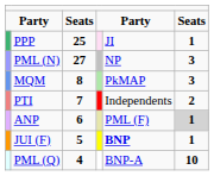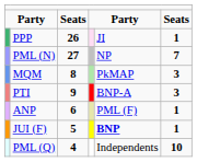PPP | column 3: 25 -> 26
PML (N) | column 6: 3 -> 7
PTI | column 3: 7 -> 9
PTI | column 5: Independents -> BNP-A
PTI | column 6: 2 -> 3
ANP | column 6: lightgrey background -> no background
PML (Q) | column 5: BNP-A -> Independents
